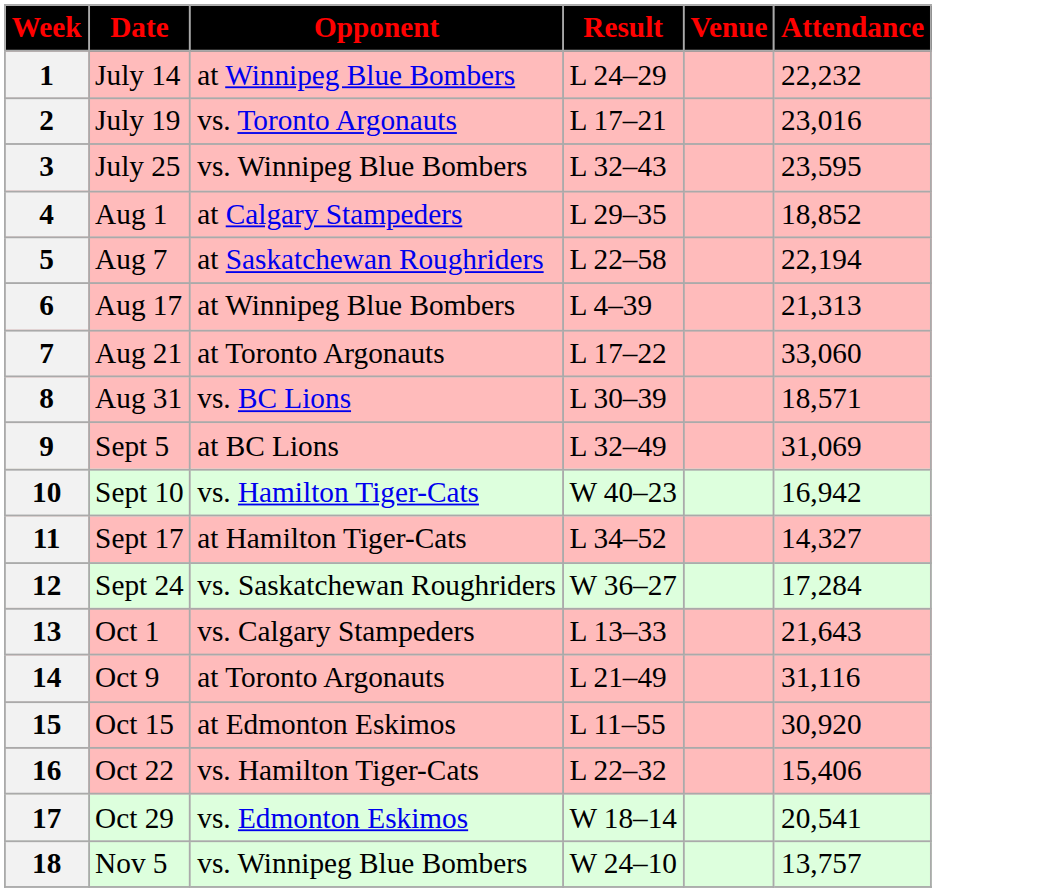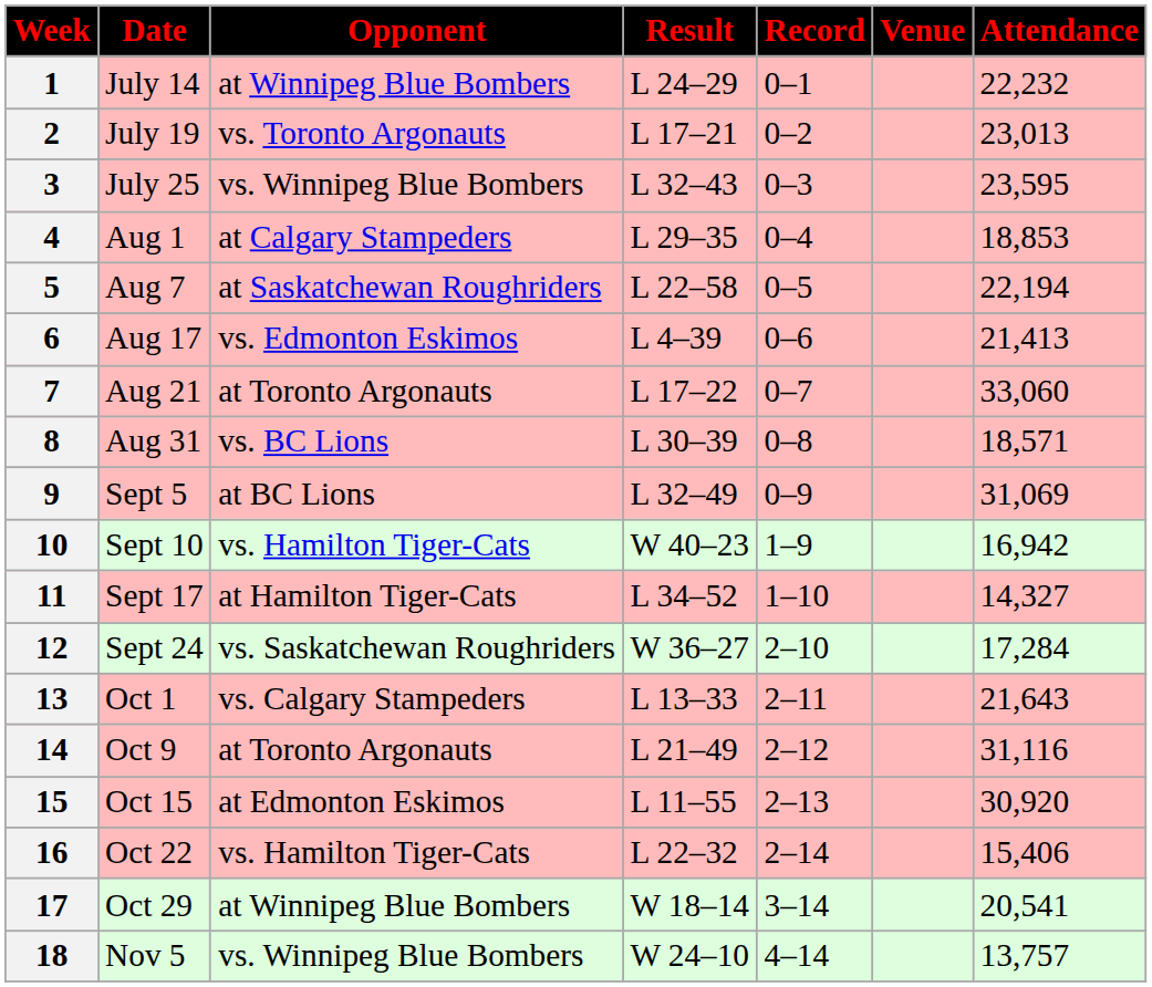+ column: Record | 0–1 | 0–2 | 0–3 | 0–4 | 0–5 | 0–6 | 0–7 | 0–8 | 0–9 | 1–9 | 1–10 | 2–10 | 2–11 | 2–12 | 2–13 | 2–14 | 3–14 | 4–14
2 | Attendance: 23,016 -> 23,013
4 | Attendance: 18,852 -> 18,853
6 | Opponent: at Winnipeg Blue Bombers -> vs. Edmonton Eskimos
6 | Attendance: 21,313 -> 21,413
17 | Opponent: vs. Edmonton Eskimos -> at Winnipeg Blue Bombers
